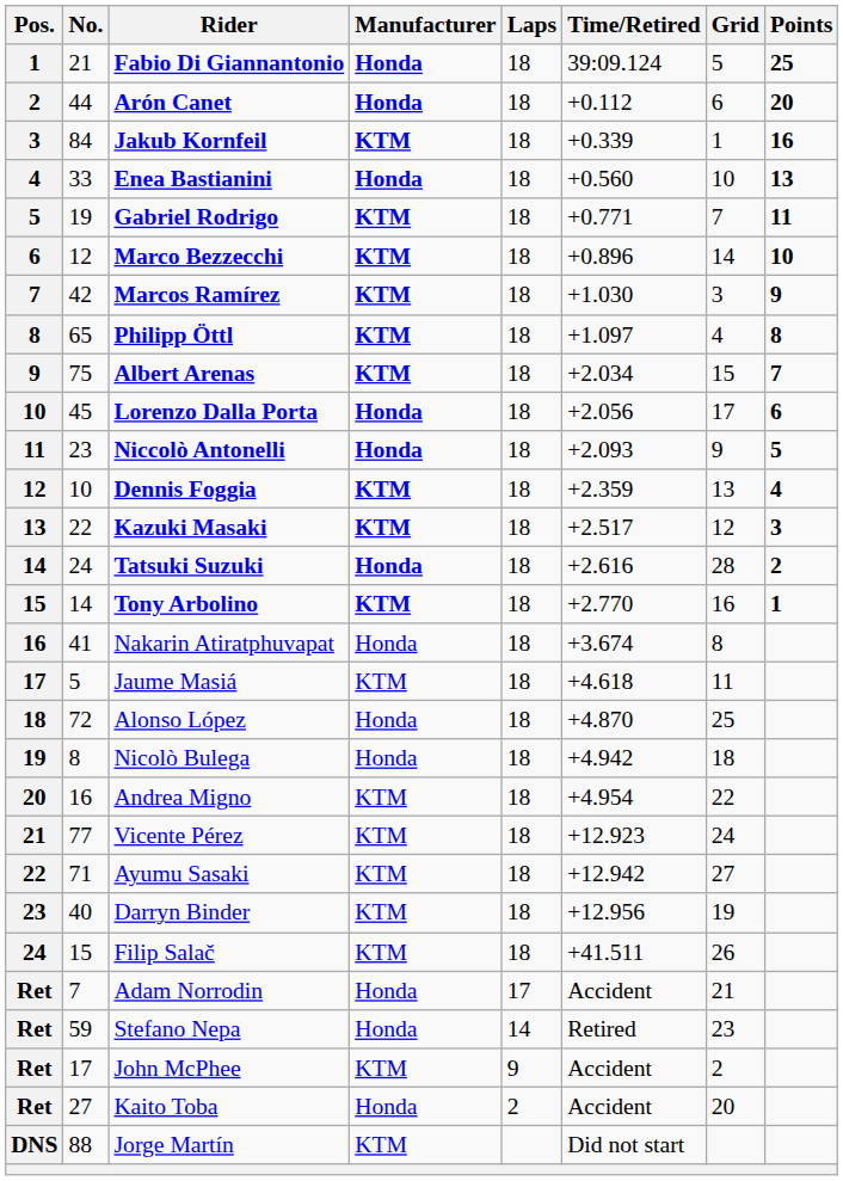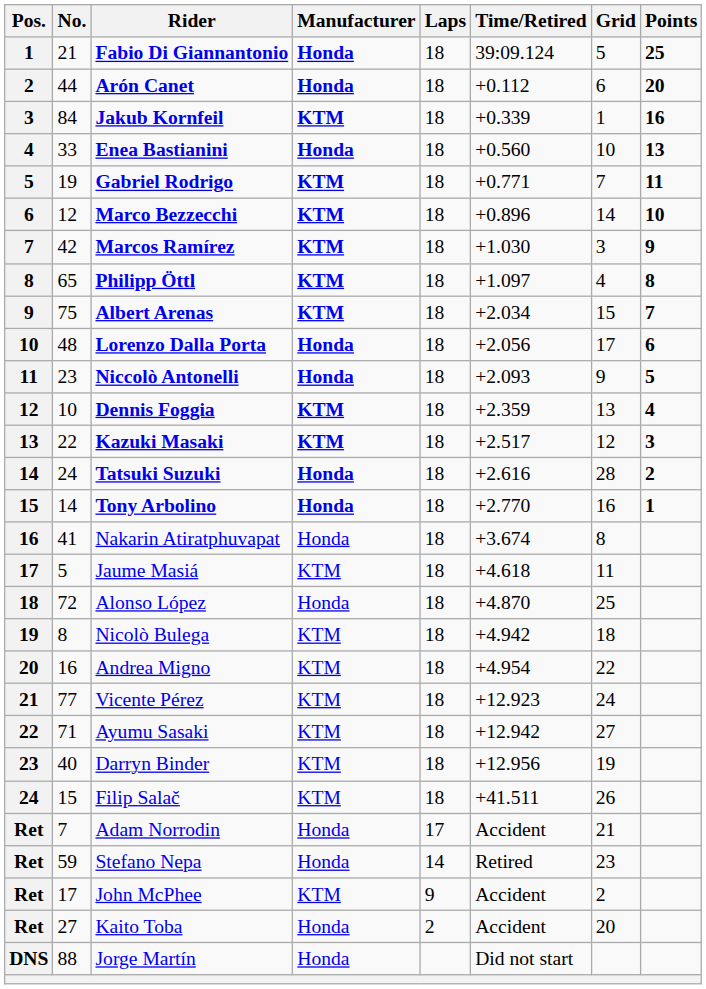Lorenzo Dalla Porta | No.: 45 -> 48
Tony Arbolino | Manufacturer: KTM -> Honda
Nicolò Bulega | Manufacturer: Honda -> KTM
Jorge Martín | Manufacturer: KTM -> Honda
